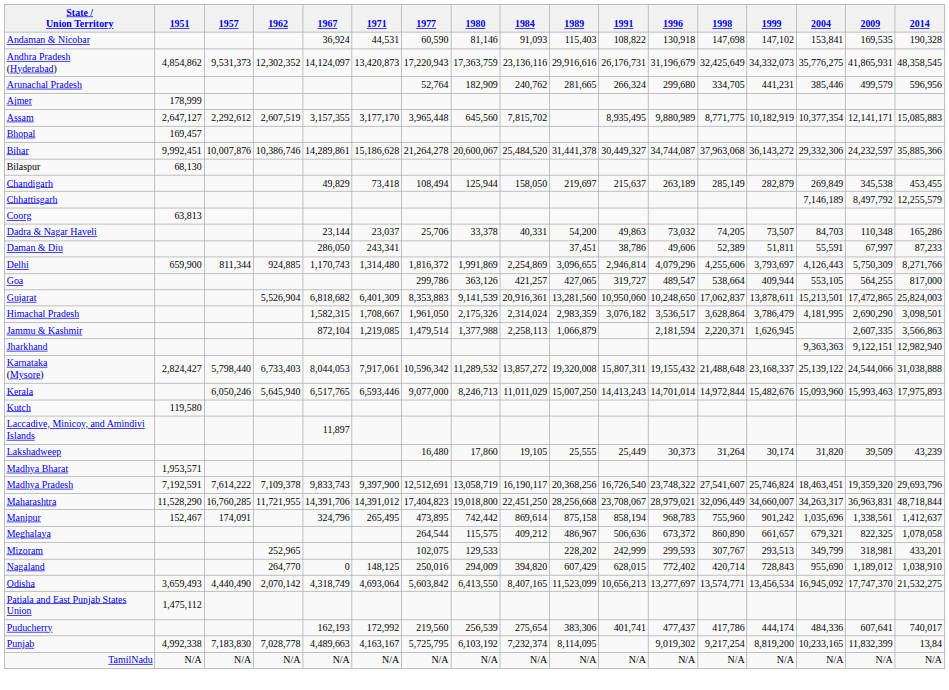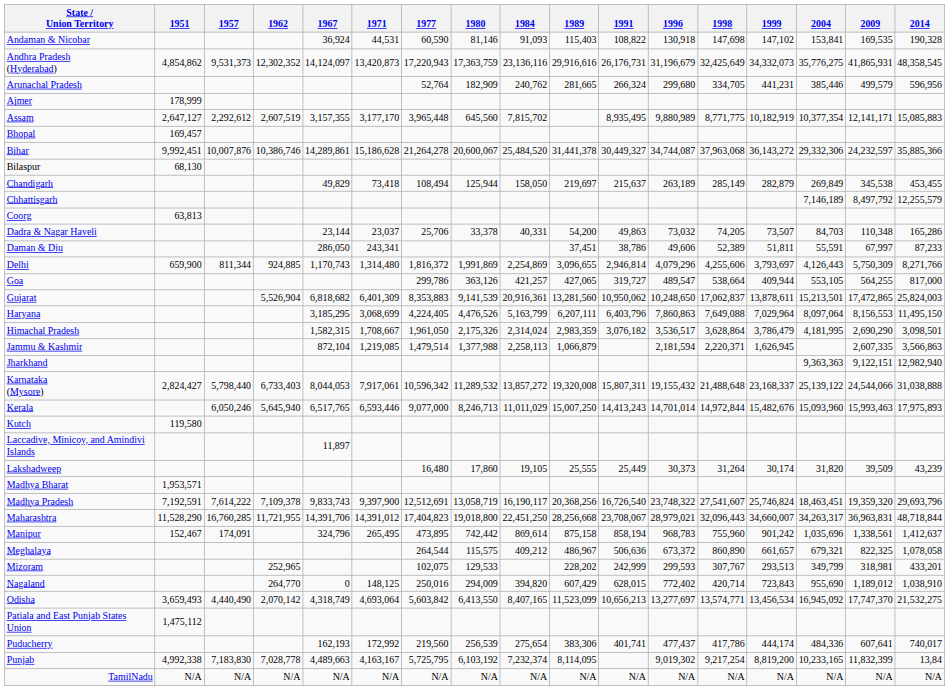Gujarat | 1991: 10,950,060 -> 10,950,062
+ row: Haryana | 3,185,295 | 3,068,699 | 4,224,405 | 4,476,526 | 5,163,799 | 6,207,111 | 6,403,796 | 7,860,863 | 7,649,088 | 7,029,964 | 8,097,064 | 8,156,553 | 11,495,150
Maharashtra | 1998: 32,096,449 -> 32,096,443
Nagaland | 1999: 728,843 -> 723,843
